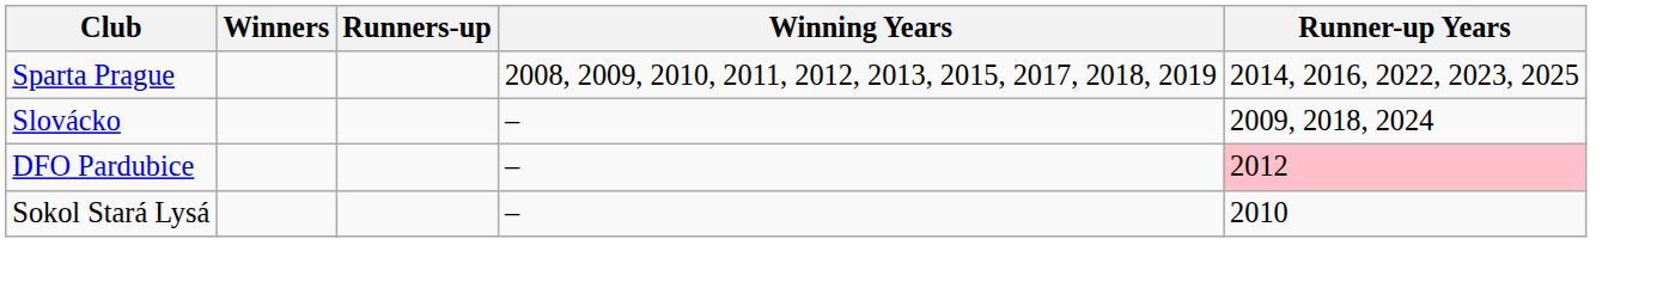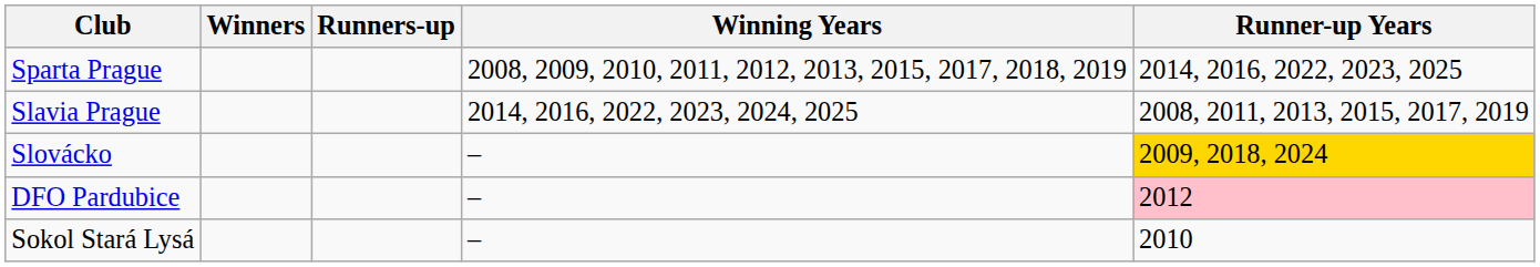+ row: Slavia Prague | 2014, 2016, 2022, 2023, 2024, 2025 | 2008, 2011, 2013, 2015, 2017, 2019
Slovácko | Runner-up Years: no background -> gold background
